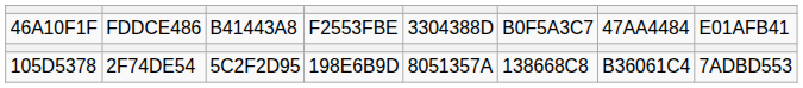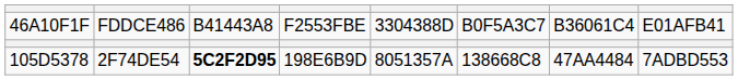46A10F1F | column 7: 47AA4484 -> B36061C4
105D5378 | column 3: normal -> bold
105D5378 | column 7: B36061C4 -> 47AA4484
